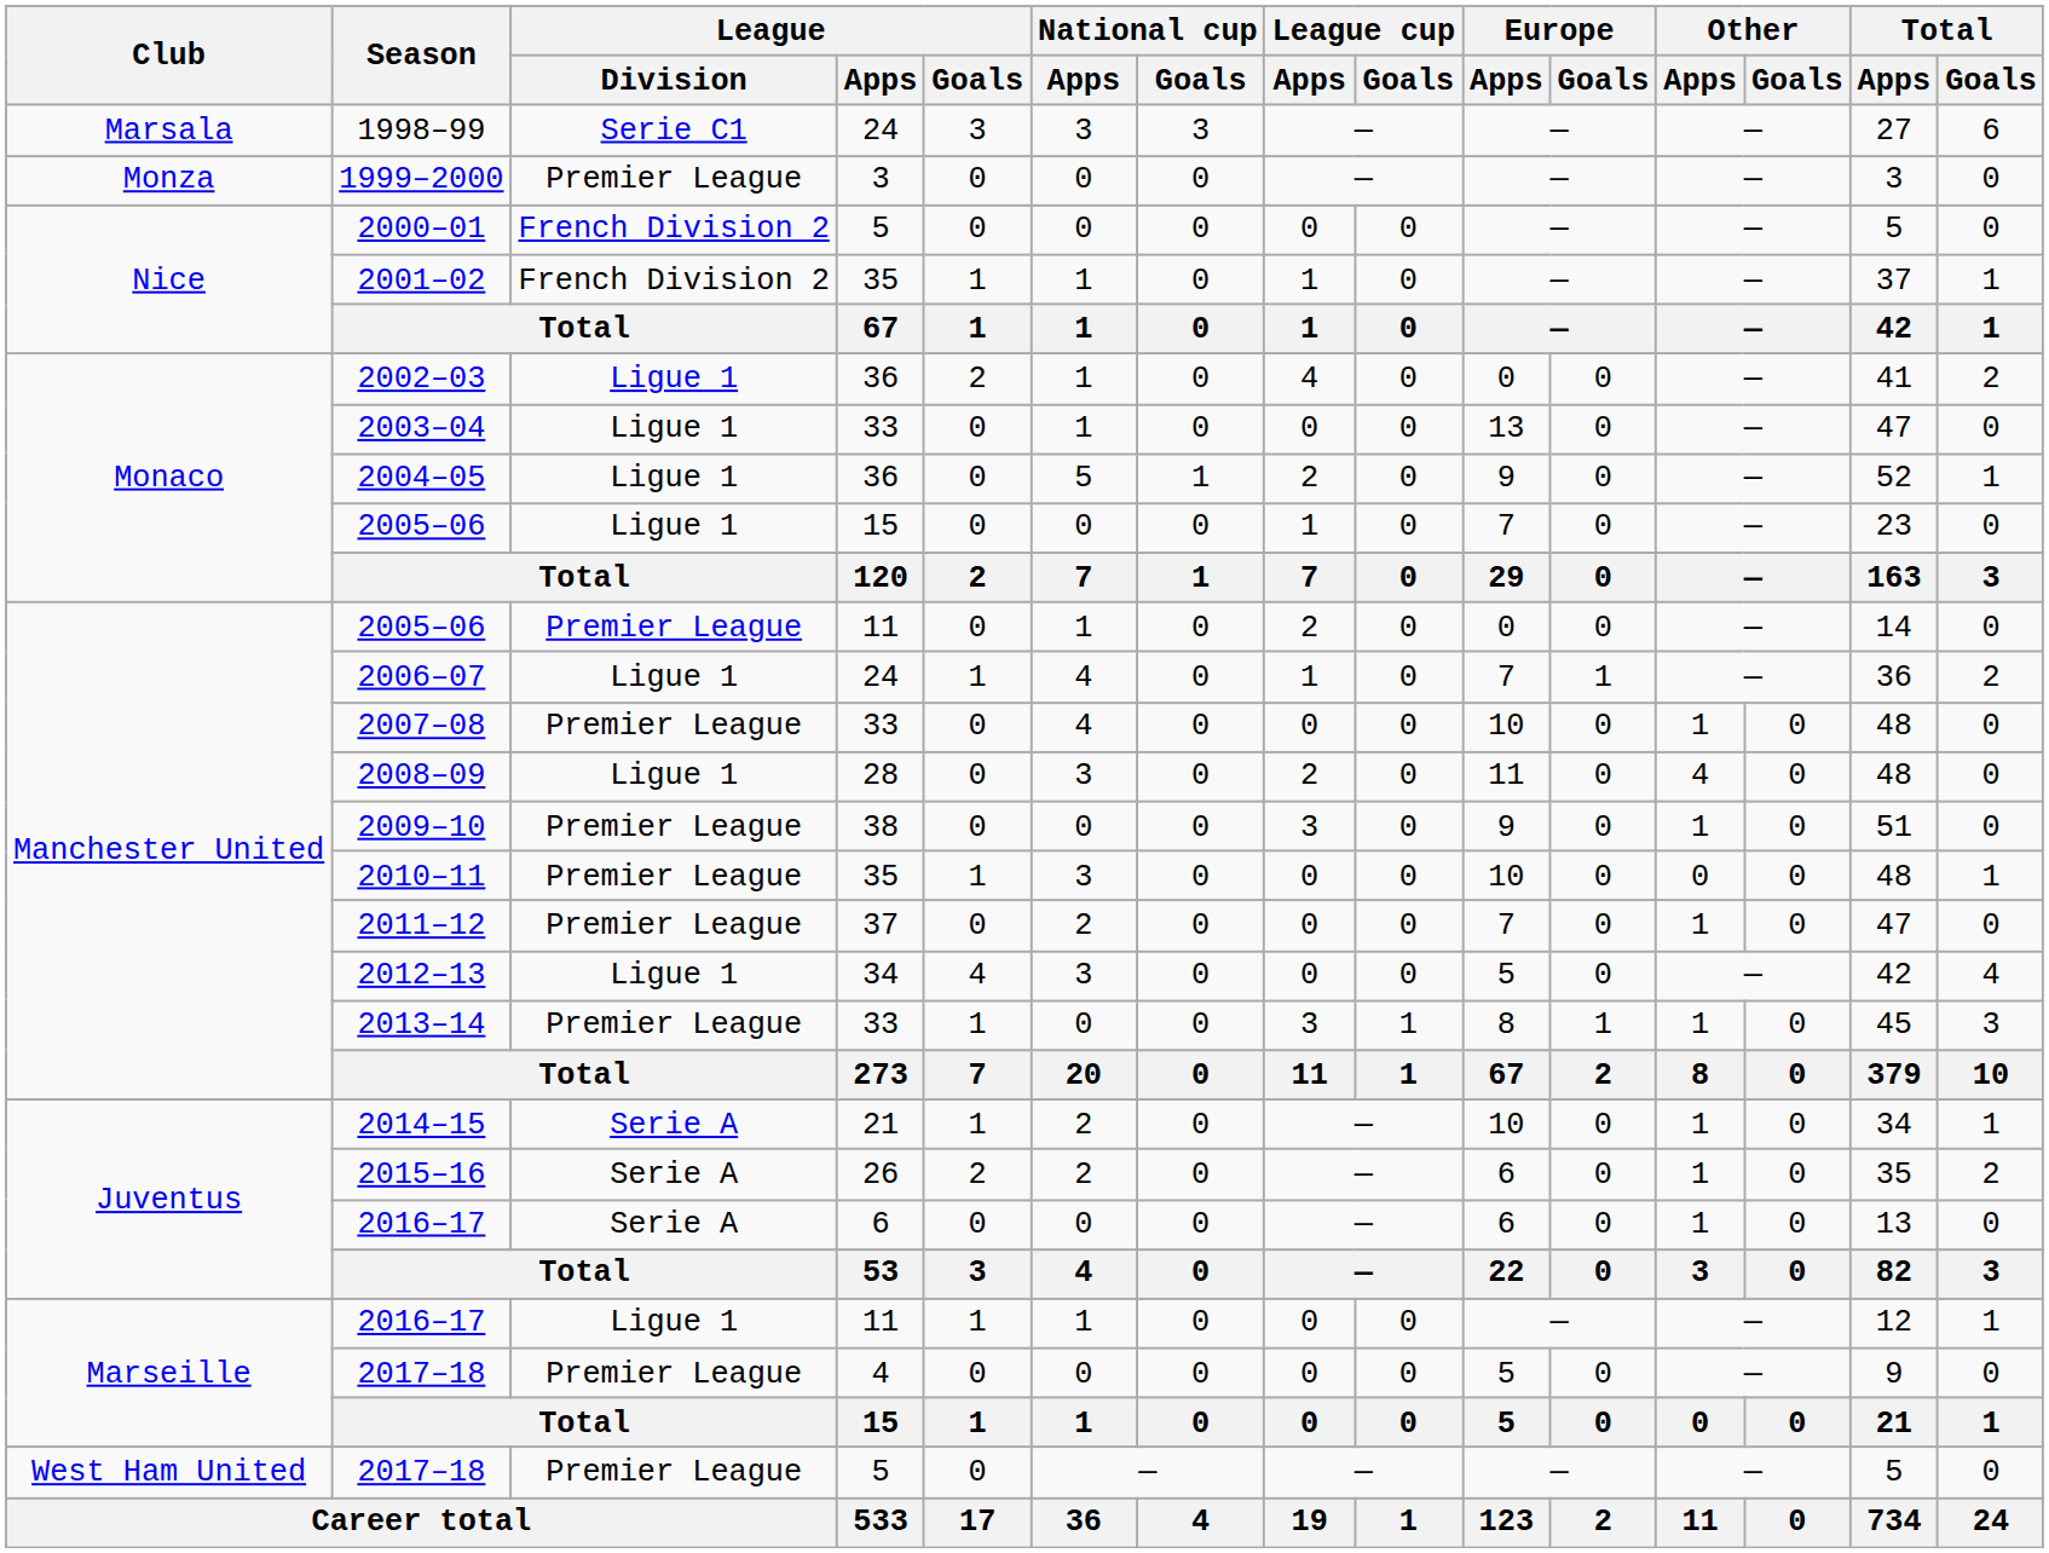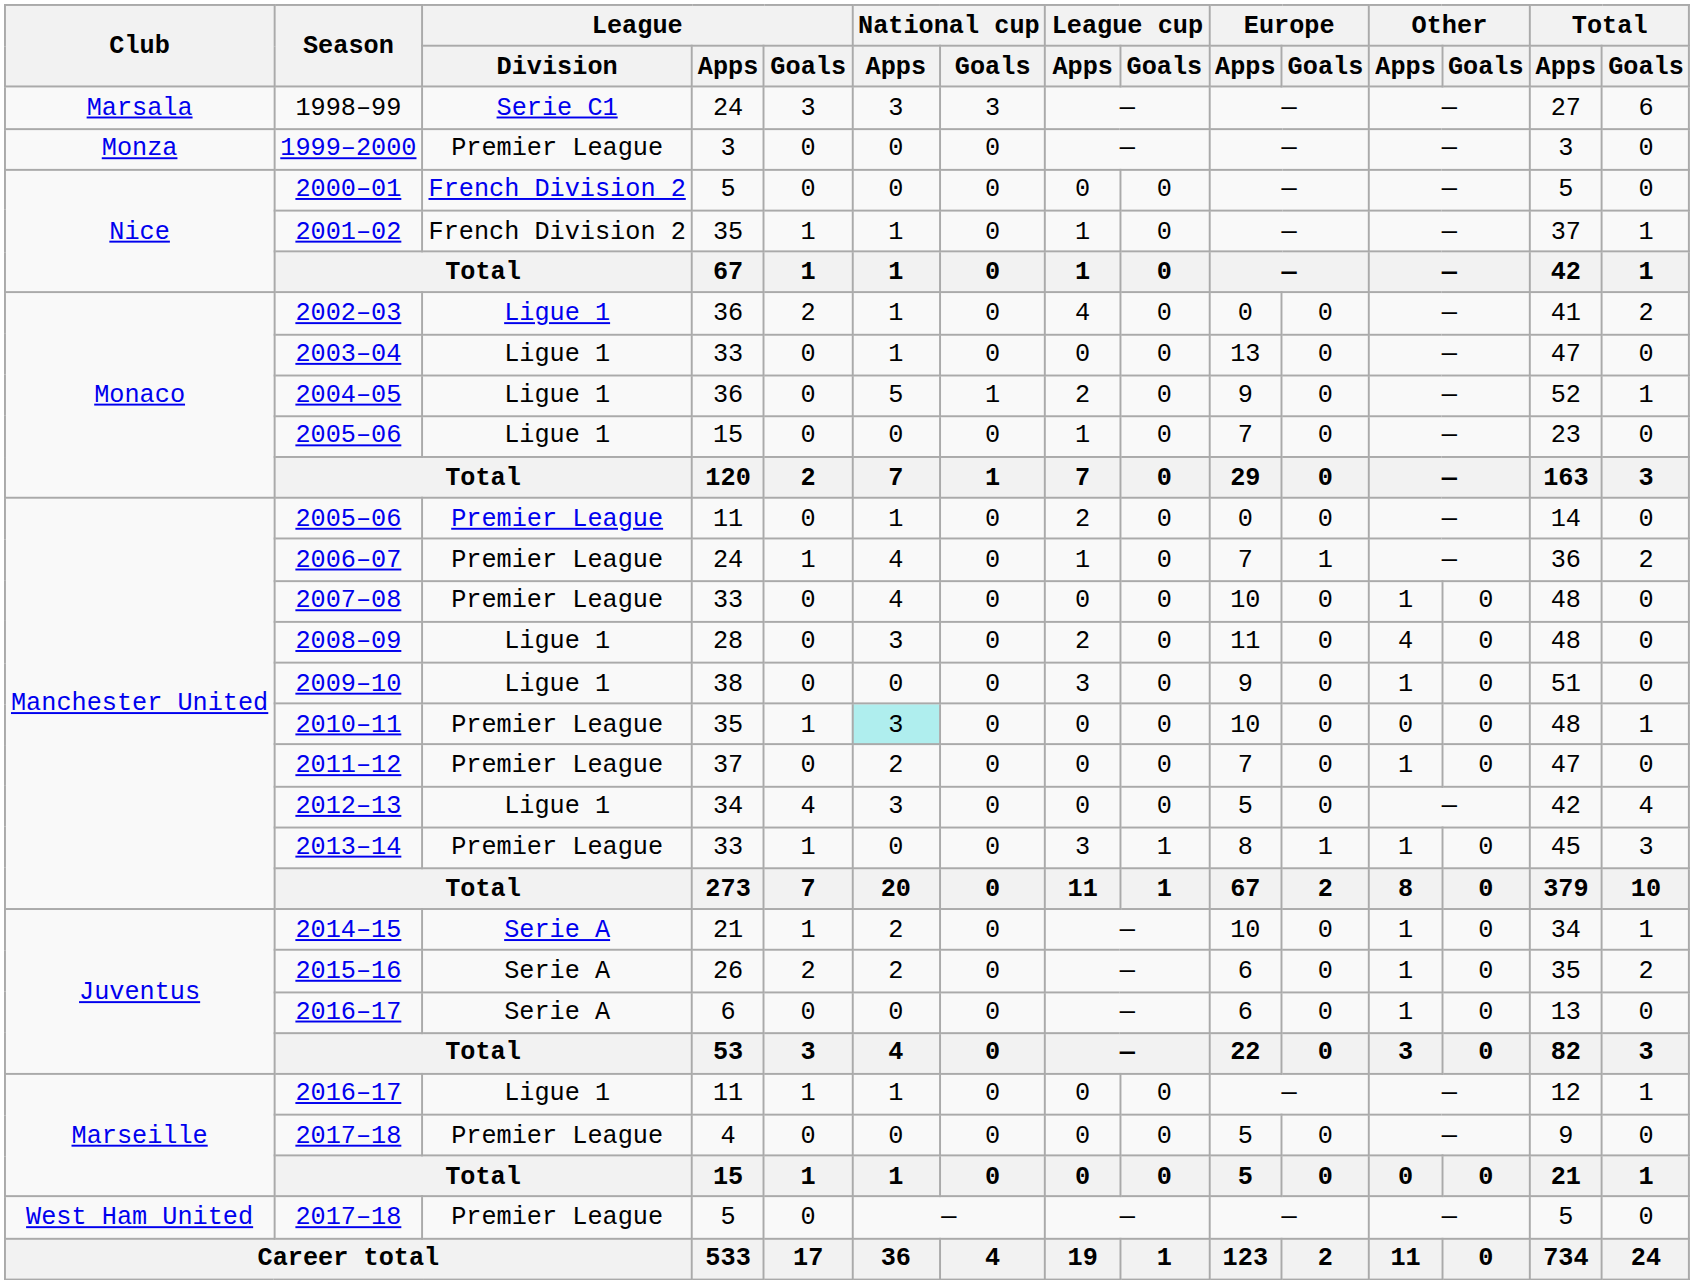2006–07 | League / Division: Ligue 1 -> Premier League
2009–10 | League / Division: Premier League -> Ligue 1
2010–11 | National cup / Apps: no background -> paleturquoise background
